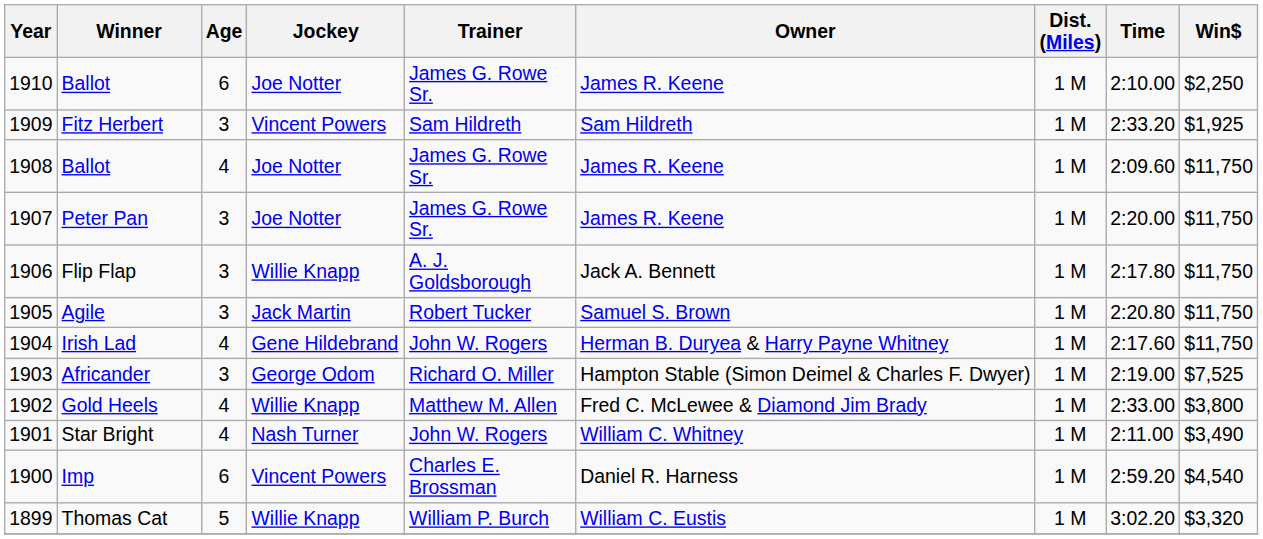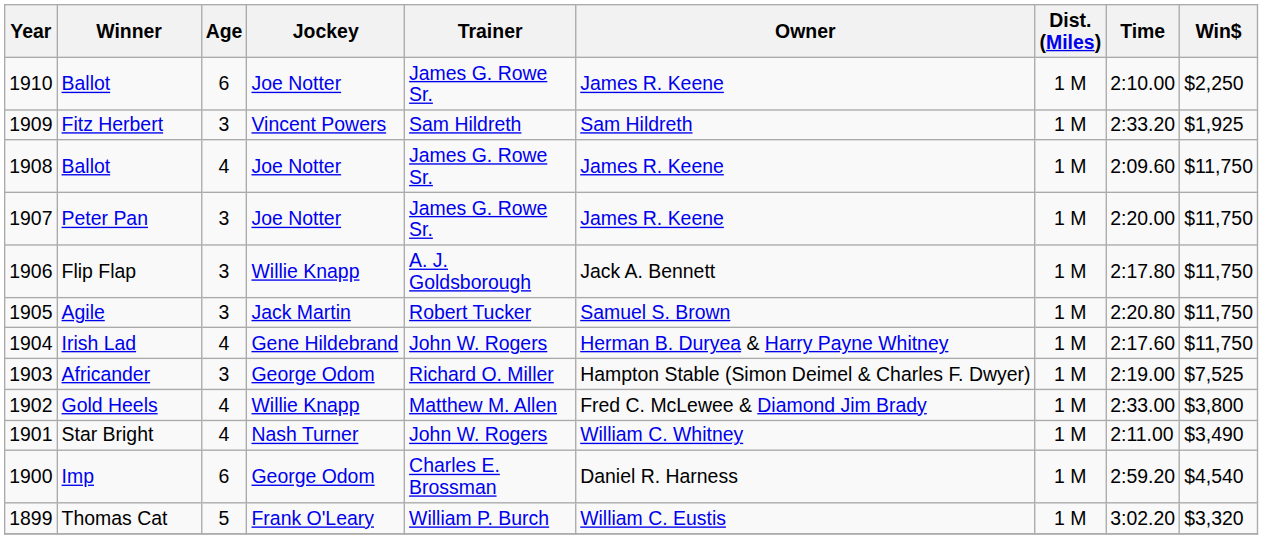Imp | Jockey: Vincent Powers -> George Odom
Thomas Cat | Jockey: Willie Knapp -> Frank O'Leary
